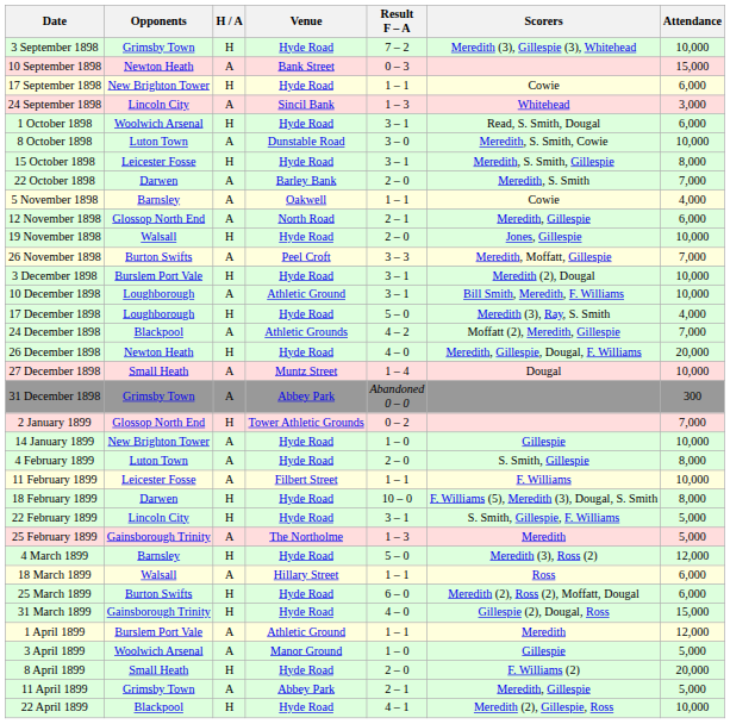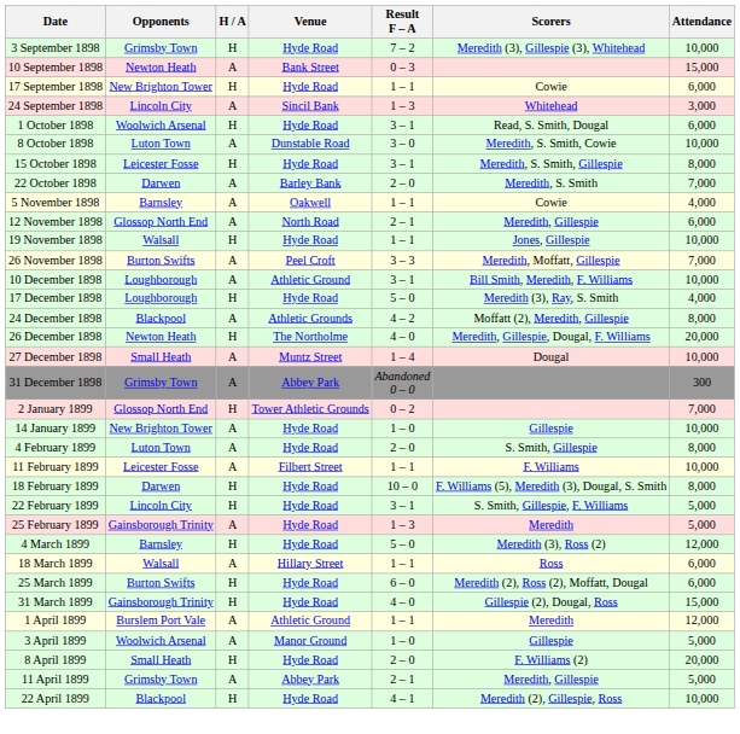19 November 1898 | Result F – A: 2 – 0 -> 1 – 1
- row: 3 December 1898 | Burslem Port Vale | H | Hyde Road | 3 – 1 | Meredith (2), Dougal | 10,000
24 December 1898 | Attendance: 7,000 -> 8,000
26 December 1898 | Venue: Hyde Road -> The Northolme
25 February 1899 | Venue: The Northolme -> Hyde Road
